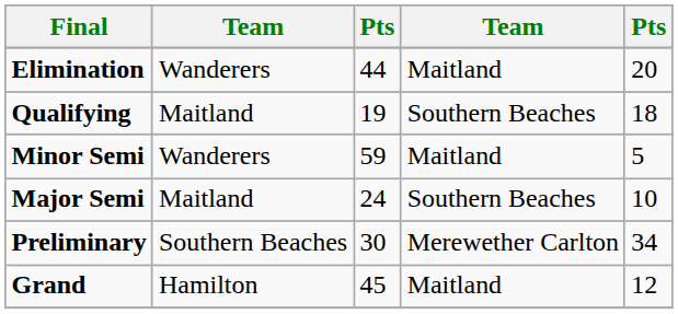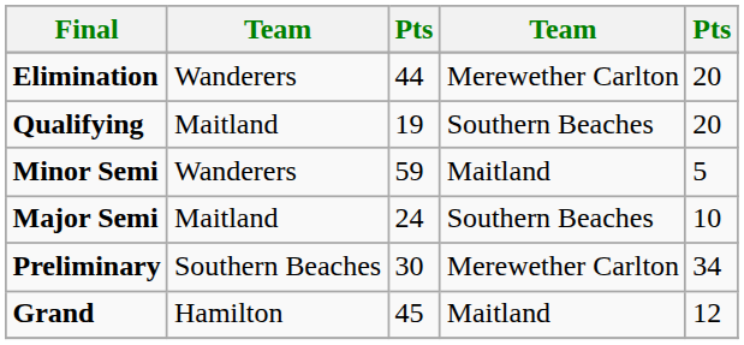Elimination | column 4: Maitland -> Merewether Carlton
Qualifying | column 5: 18 -> 20
